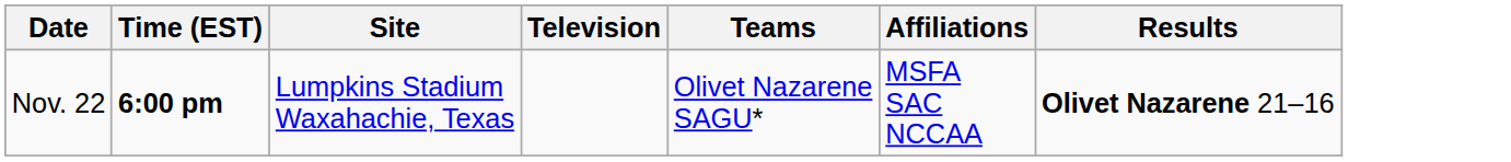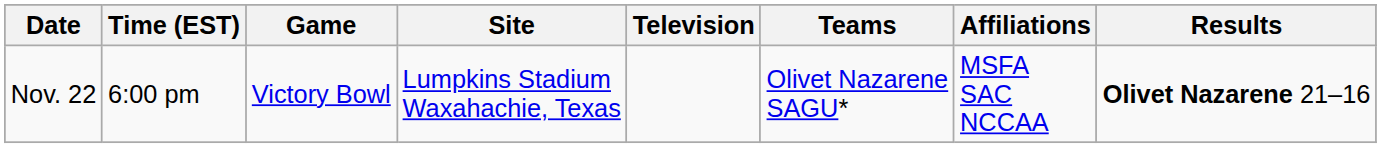+ column: Game | Victory Bowl
Nov. 22 | Time (EST): bold -> normal
